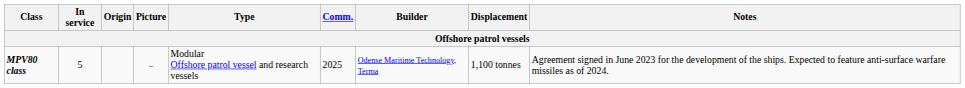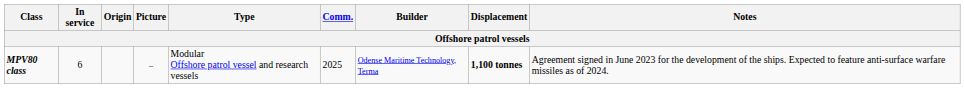MPV80 class | In service: 5 -> 6
MPV80 class | Displacement: normal -> bold
